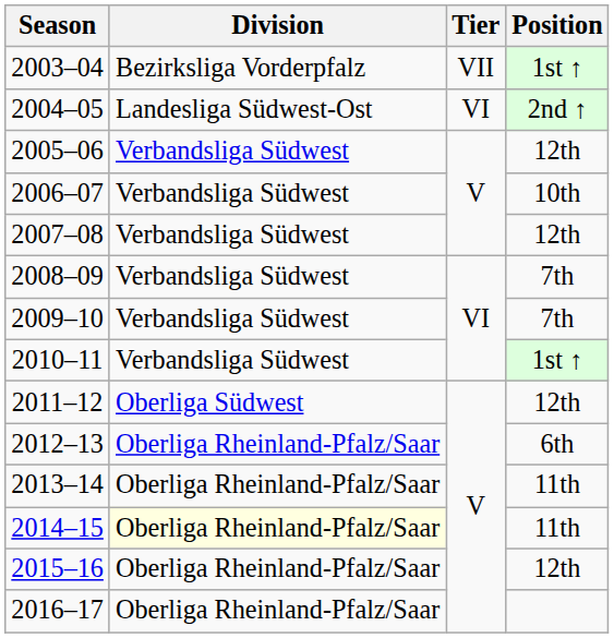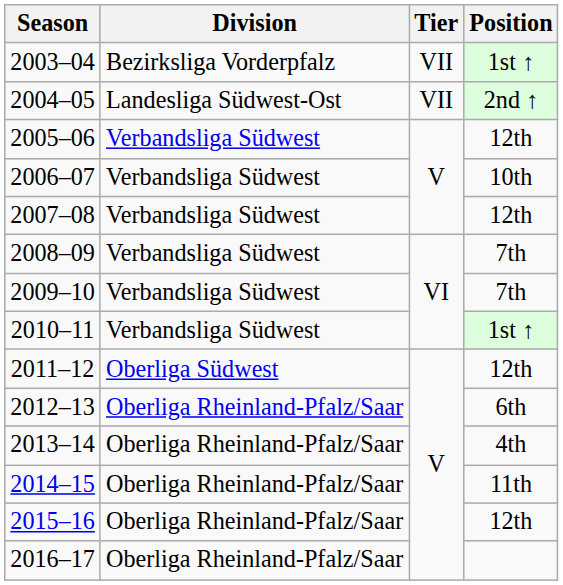2004–05 | Tier: VI -> VII
2013–14 | Position: 11th -> 4th
2014–15 | Division: lightyellow background -> no background
